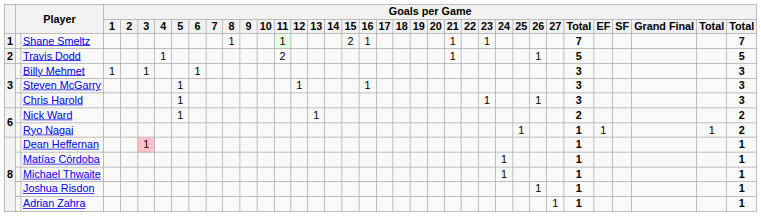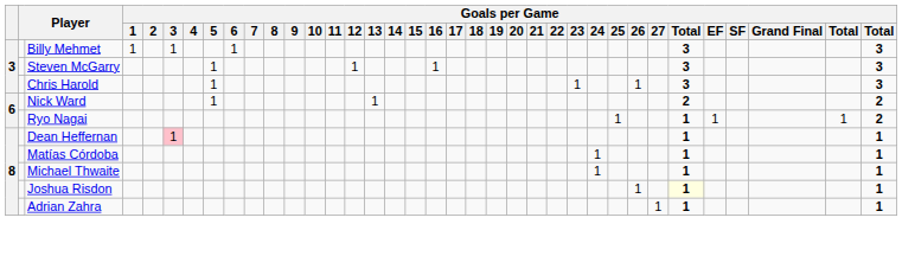- row: 1 | Shane Smeltz | 1 | 1 | 2 | 1 | 1 | 1 | 7 | 7
- row: 2 | Travis Dodd | 1 | 2 | 1 | 1 | 5 | 5
Joshua Risdon | column 31: no background -> lightyellow background
